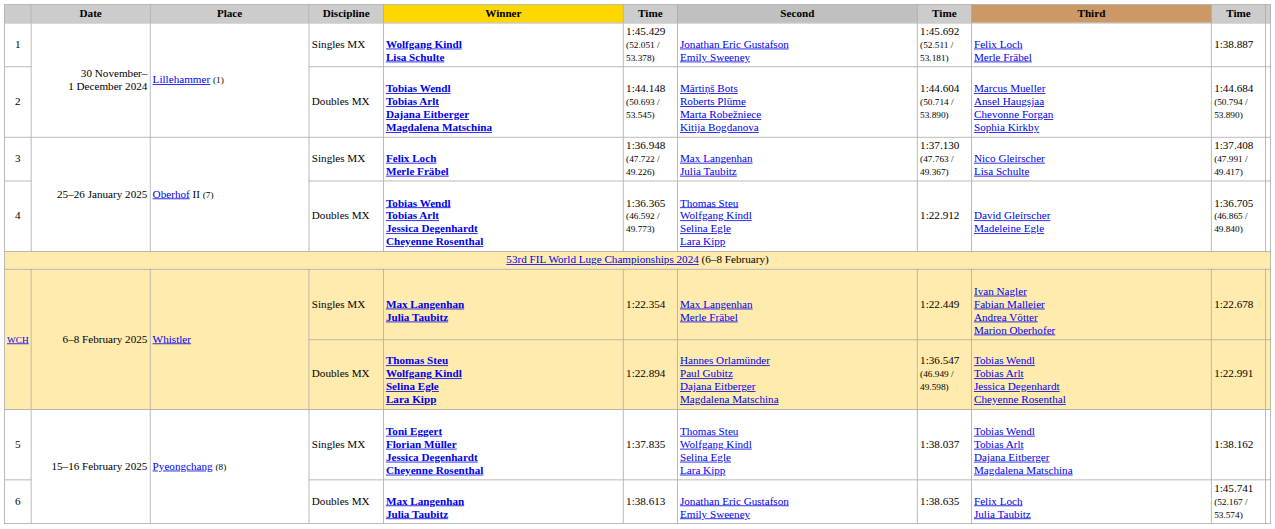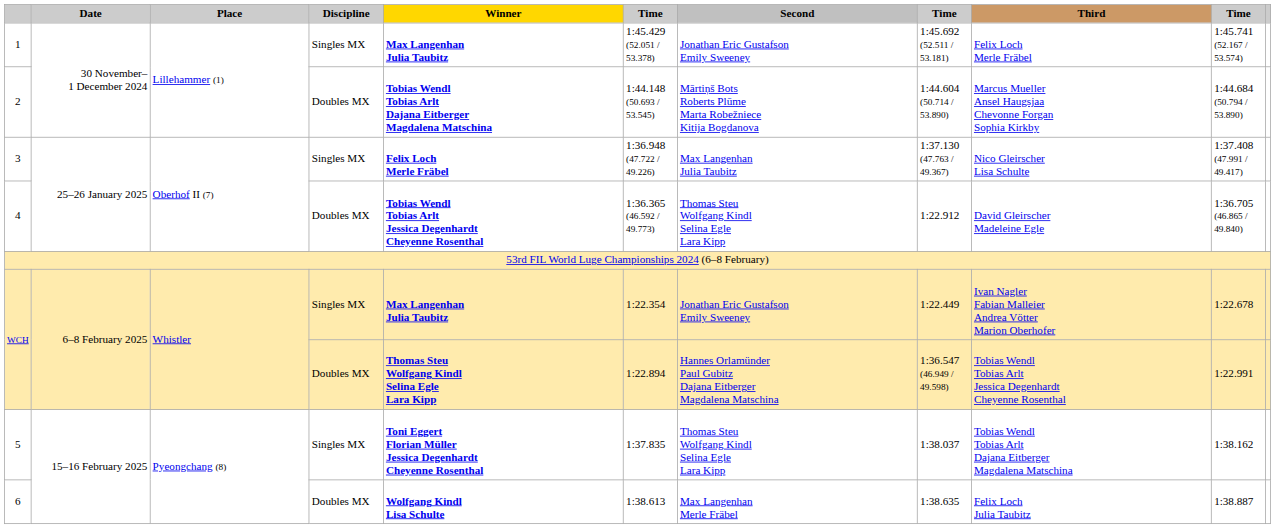1 | Winner: Wolfgang Kindl Lisa Schulte -> Max Langenhan Julia Taubitz
1 | column 10: 1:38.887 -> 1:45.741 (52.167 / 53.574)
WCH / Singles MX | Second: Max Langenhan Merle Fräbel -> Jonathan Eric Gustafson Emily Sweeney
6 | Winner: Max Langenhan Julia Taubitz -> Wolfgang Kindl Lisa Schulte
6 | Second: Jonathan Eric Gustafson Emily Sweeney -> Max Langenhan Merle Fräbel
6 | column 10: 1:45.741 (52.167 / 53.574) -> 1:38.887
